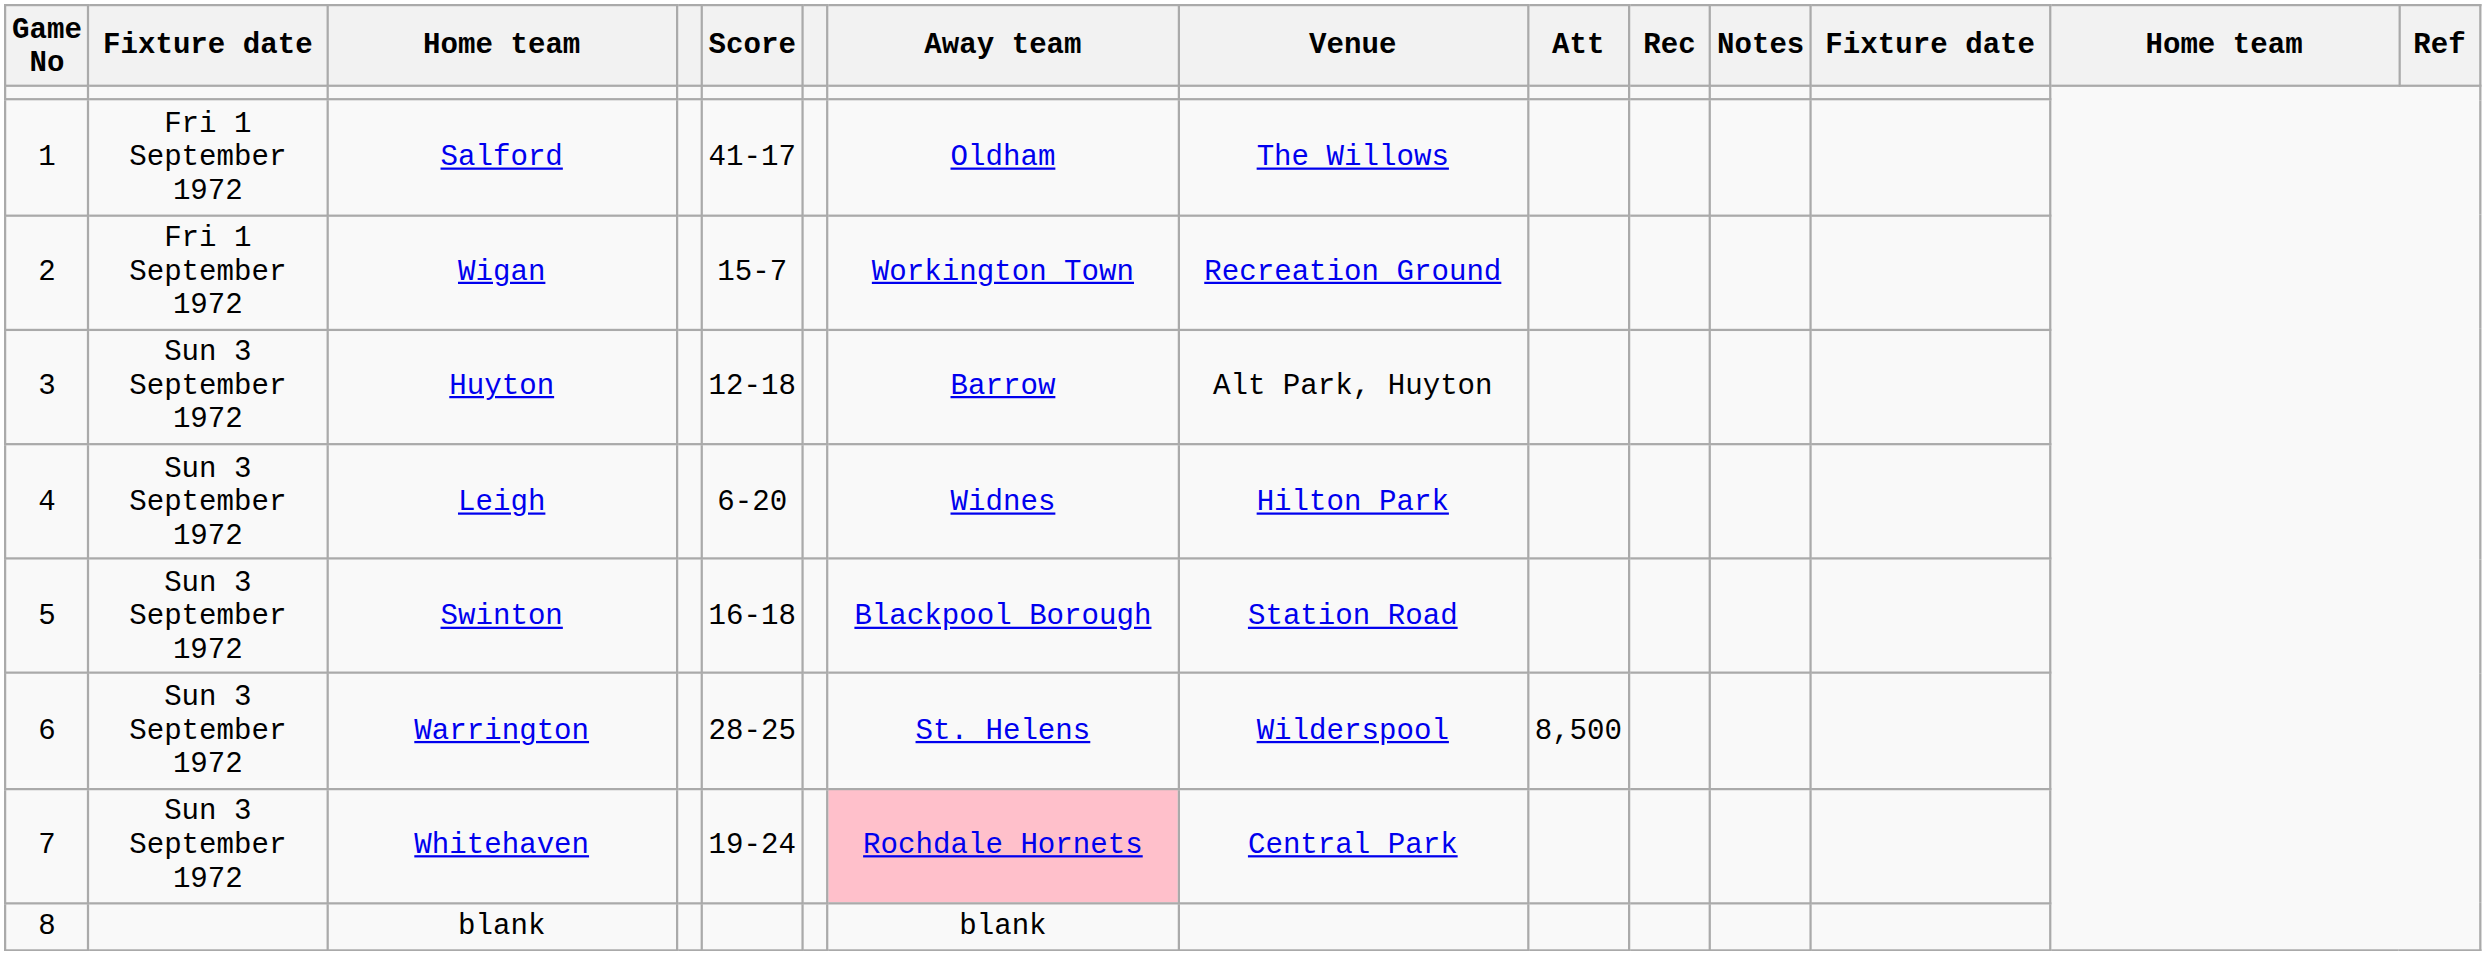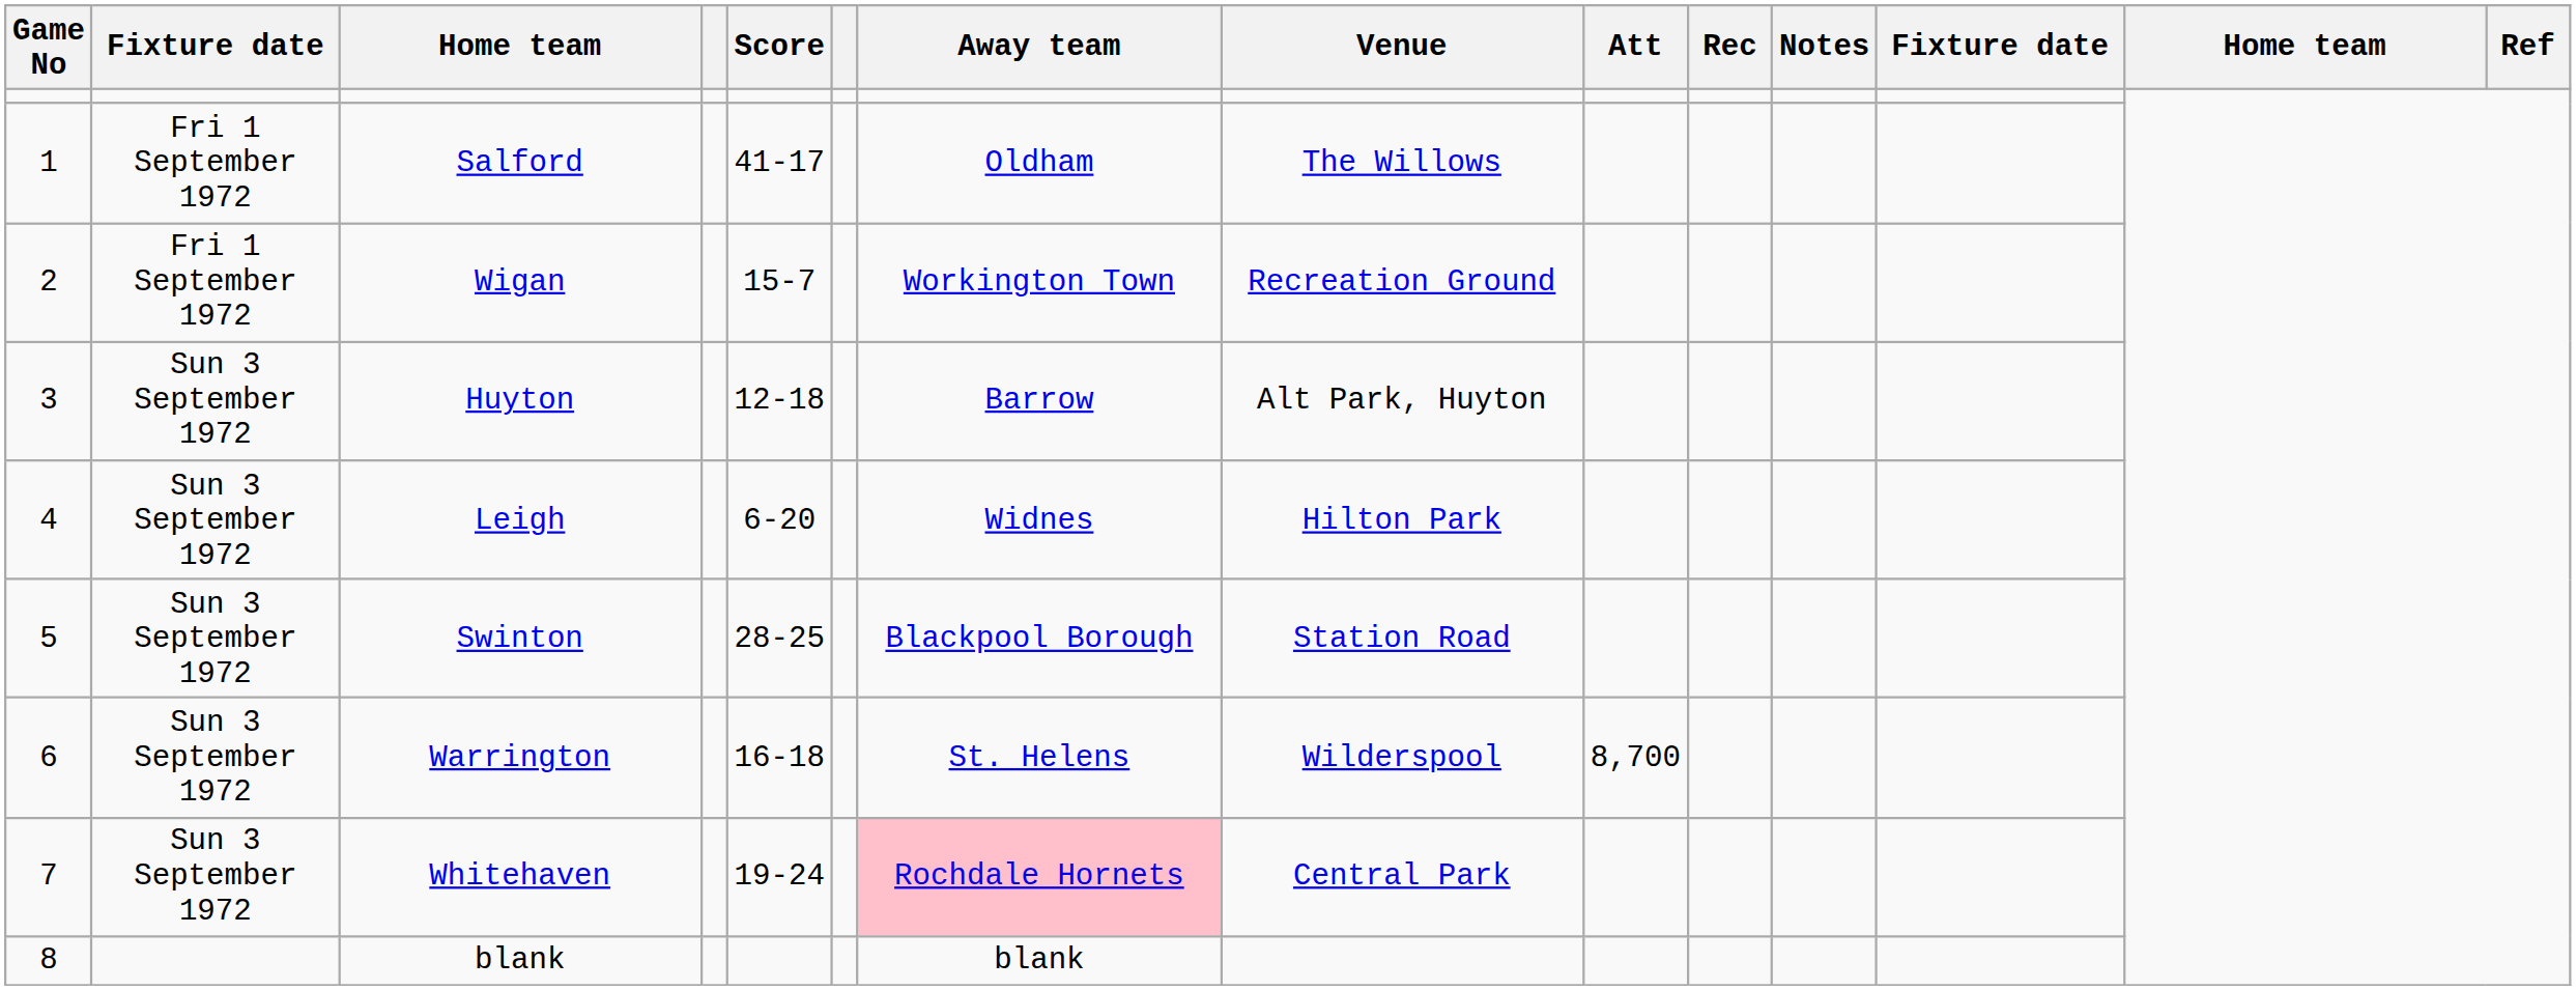Swinton | Score: 16-18 -> 28-25
Warrington | Score: 28-25 -> 16-18
Warrington | Att: 8,500 -> 8,700
